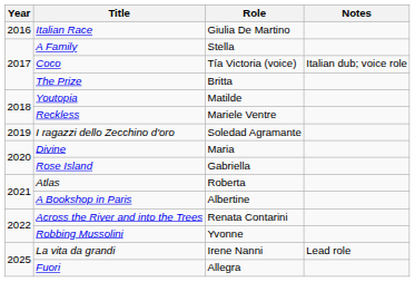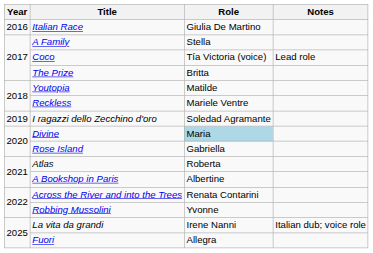Coco | Notes: Italian dub; voice role -> Lead role
Divine | Role: no background -> lightblue background
La vita da grandi | Notes: Lead role -> Italian dub; voice role
